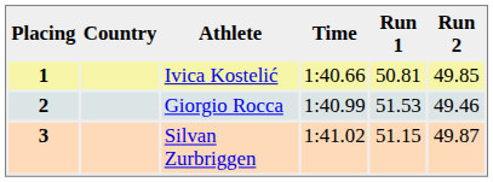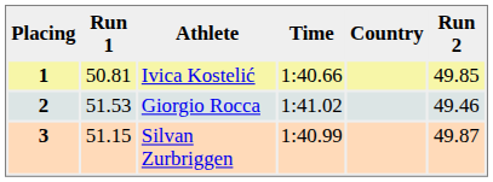columns swapped: Country <-> Run 1
2 | Time: 1:40.99 -> 1:41.02
3 | Time: 1:41.02 -> 1:40.99
